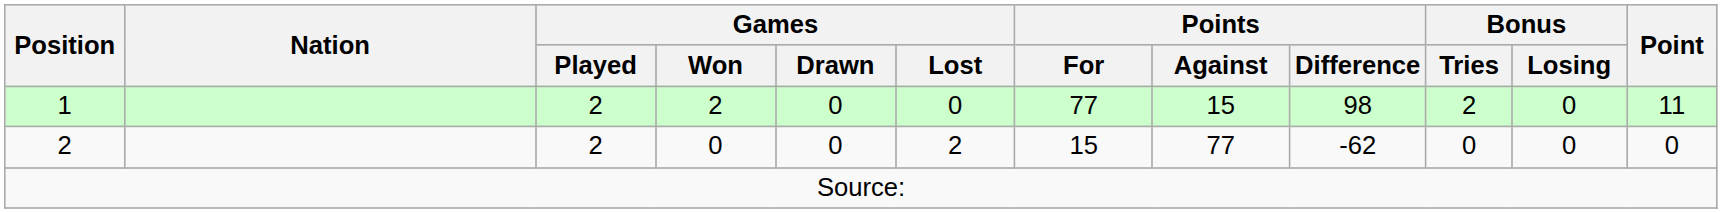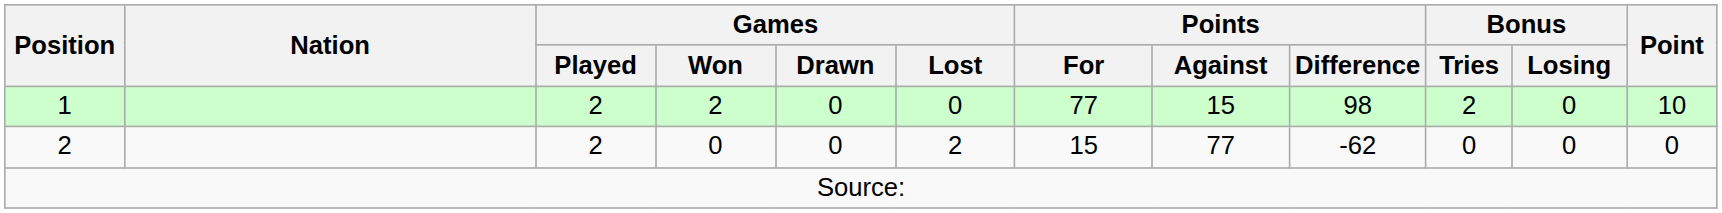1 | Point: 11 -> 10
